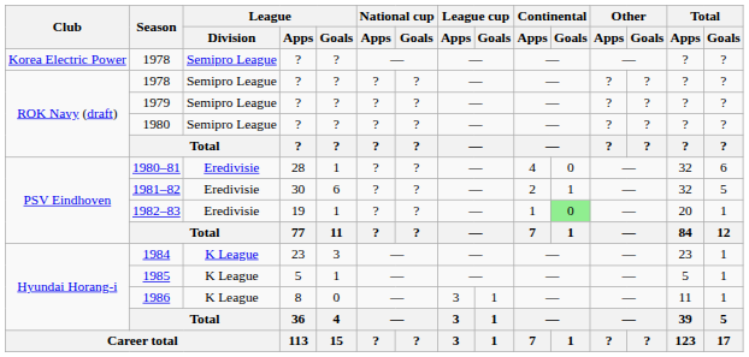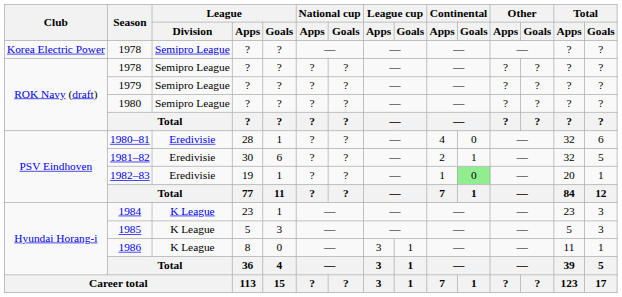1984 | League / Goals: 3 -> 1
1984 | Total / Goals: 1 -> 3
1985 | League / Goals: 1 -> 3
1985 | Total / Goals: 1 -> 3
